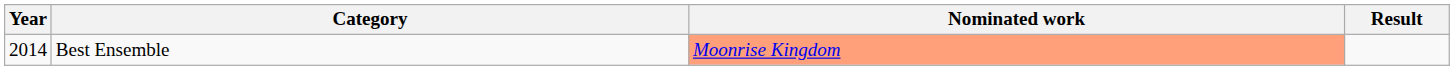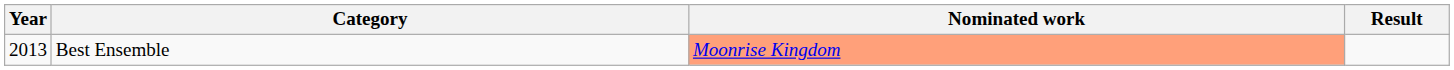Best Ensemble | Year: 2014 -> 2013
